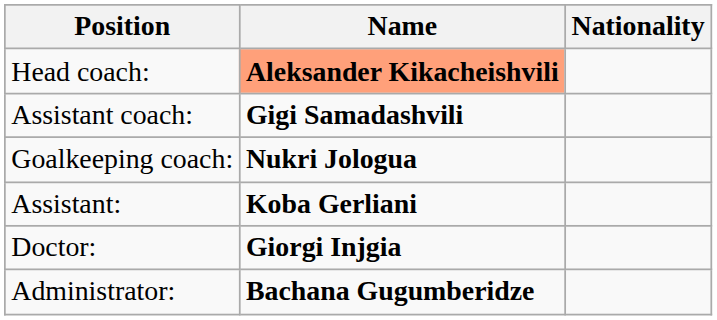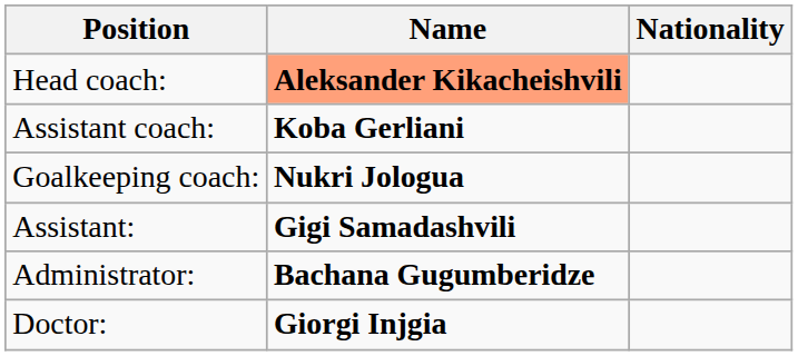Assistant coach: | Name: Gigi Samadashvili -> Koba Gerliani
Assistant: | Name: Koba Gerliani -> Gigi Samadashvili
rows swapped: Doctor: <-> Administrator:
